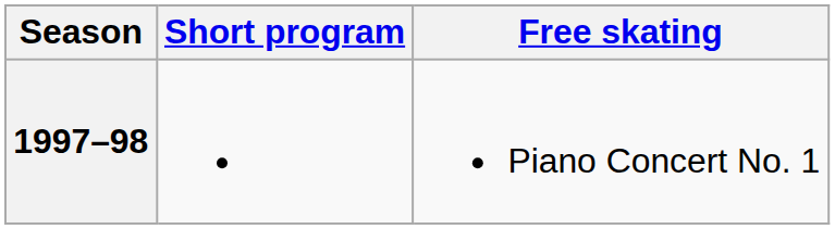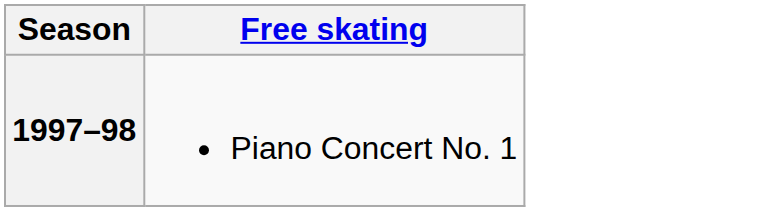- column: Short program
